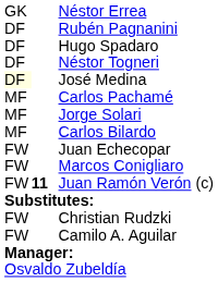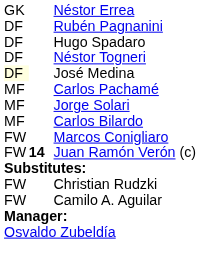- row: FW | Juan Echecopar
Juan Ramón Verón (c) | column 2: 11 -> 14
